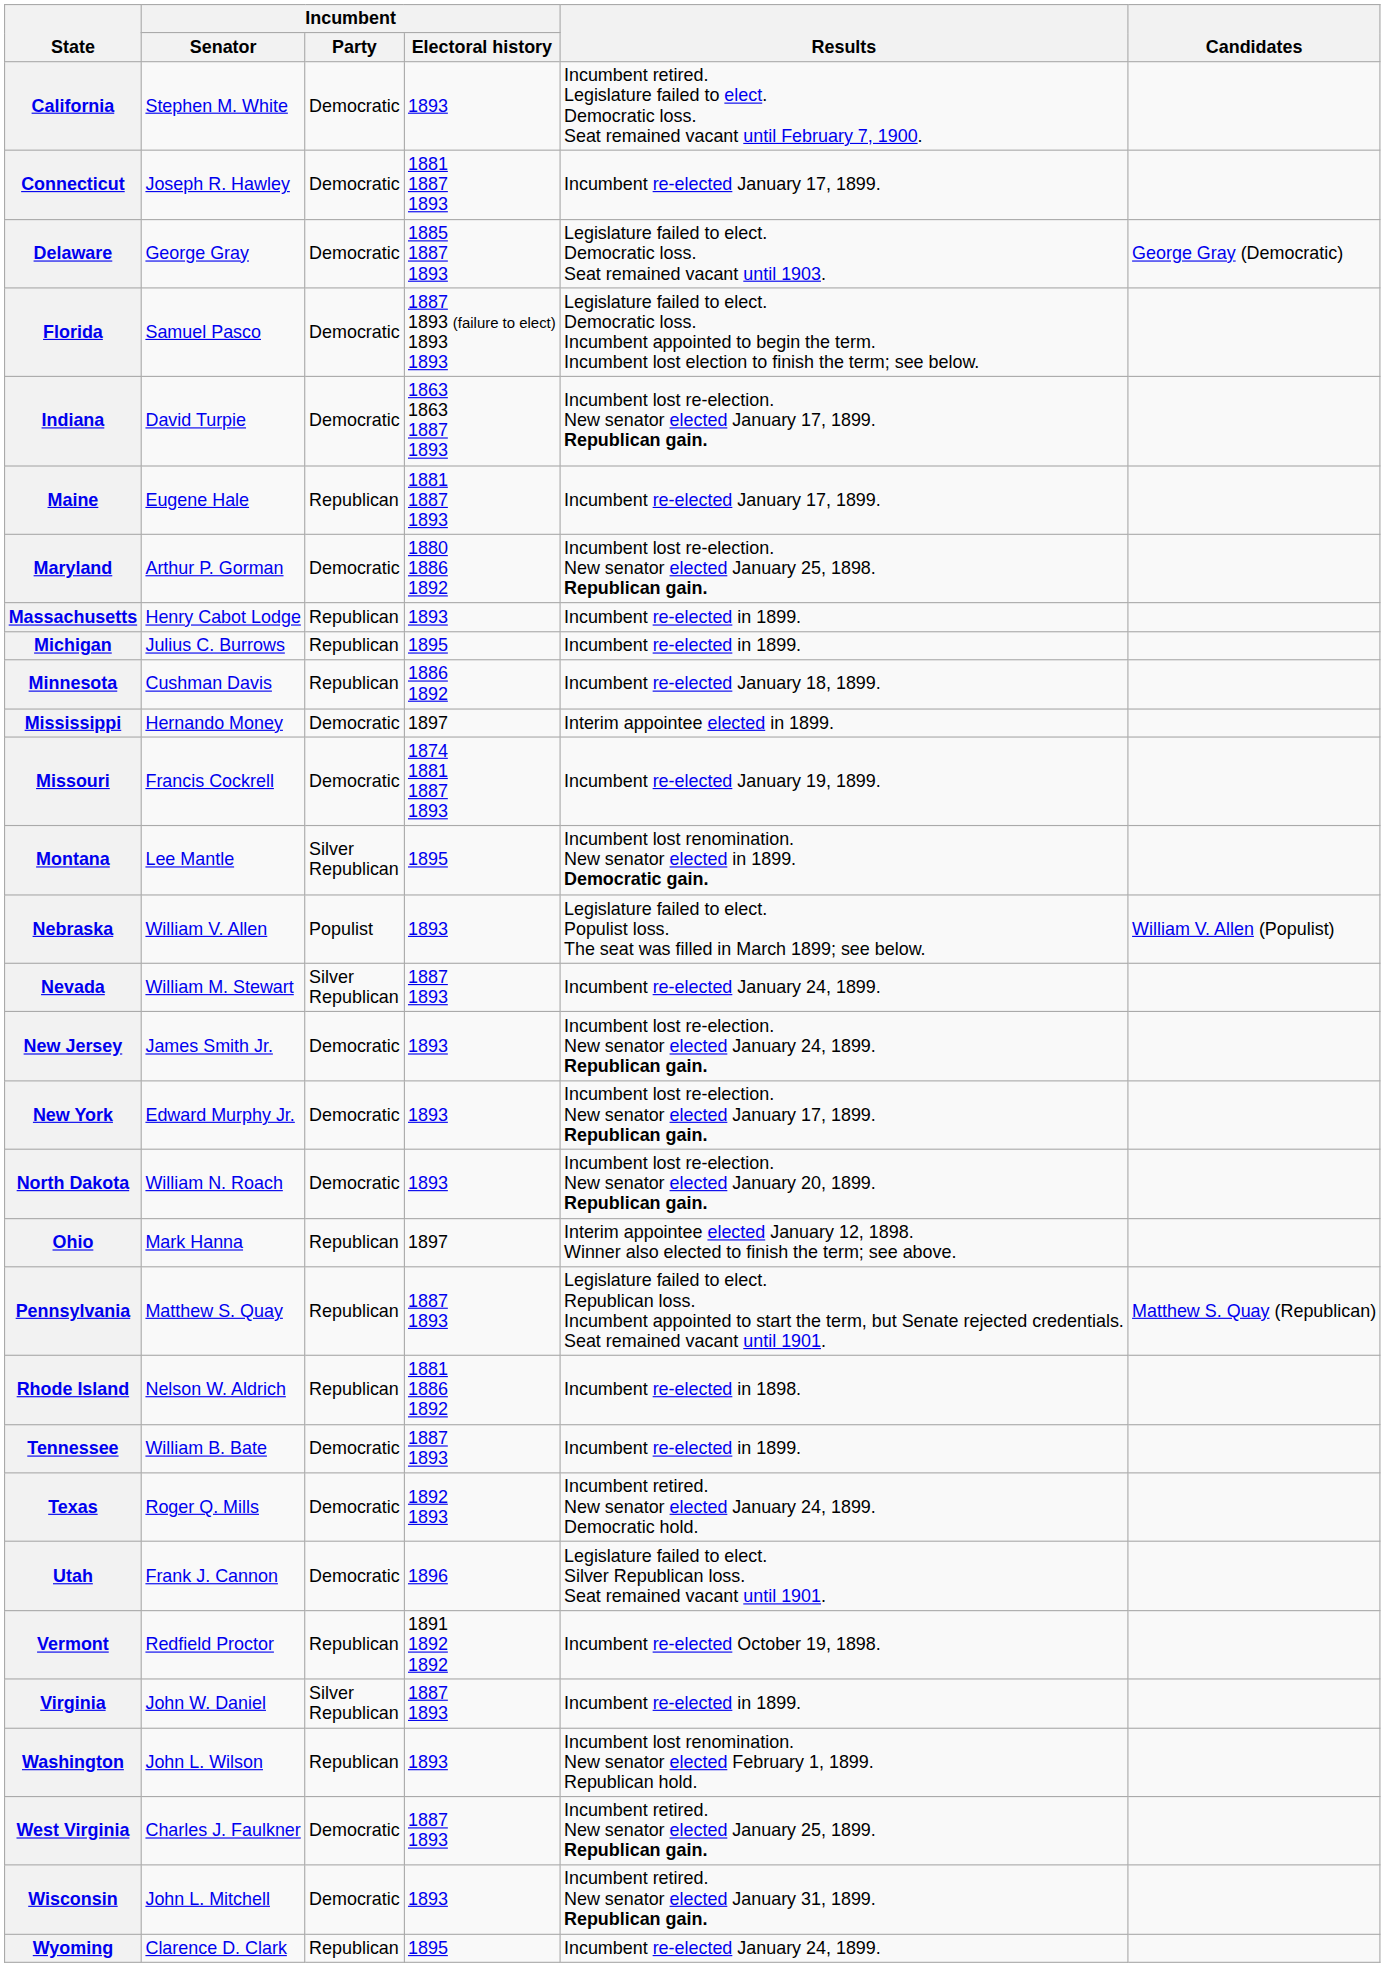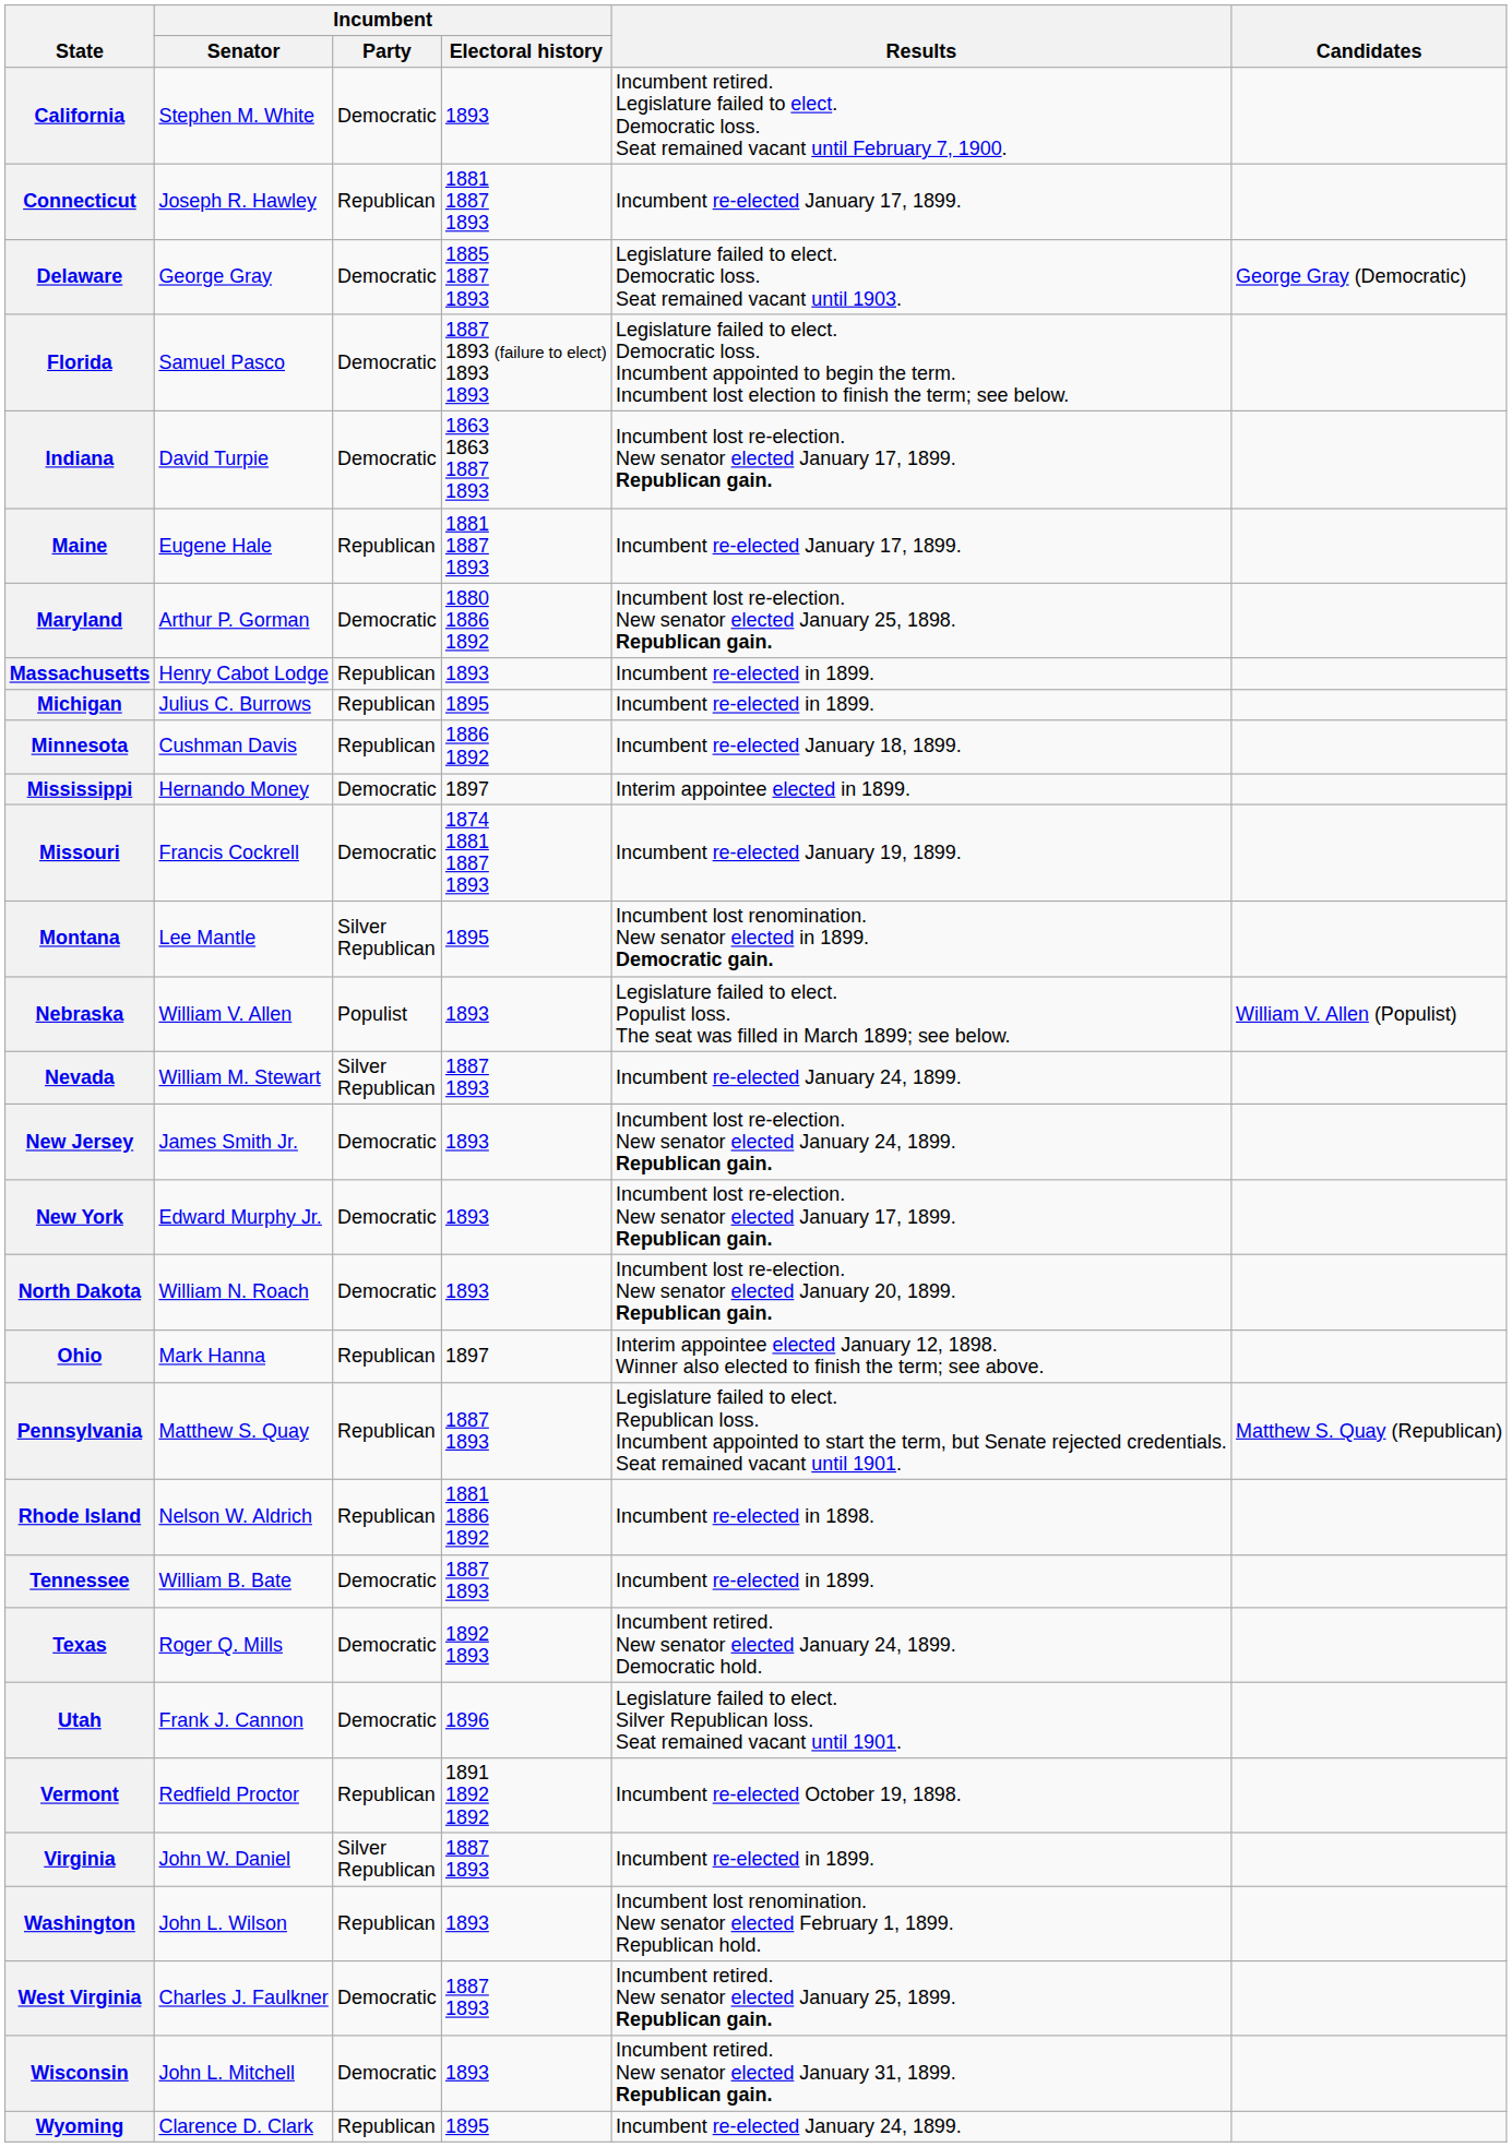Connecticut | Incumbent / Party: Democratic -> Republican
